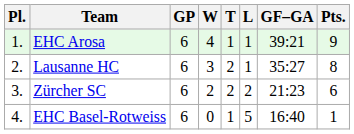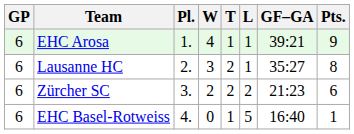columns swapped: Pl. <-> GP
